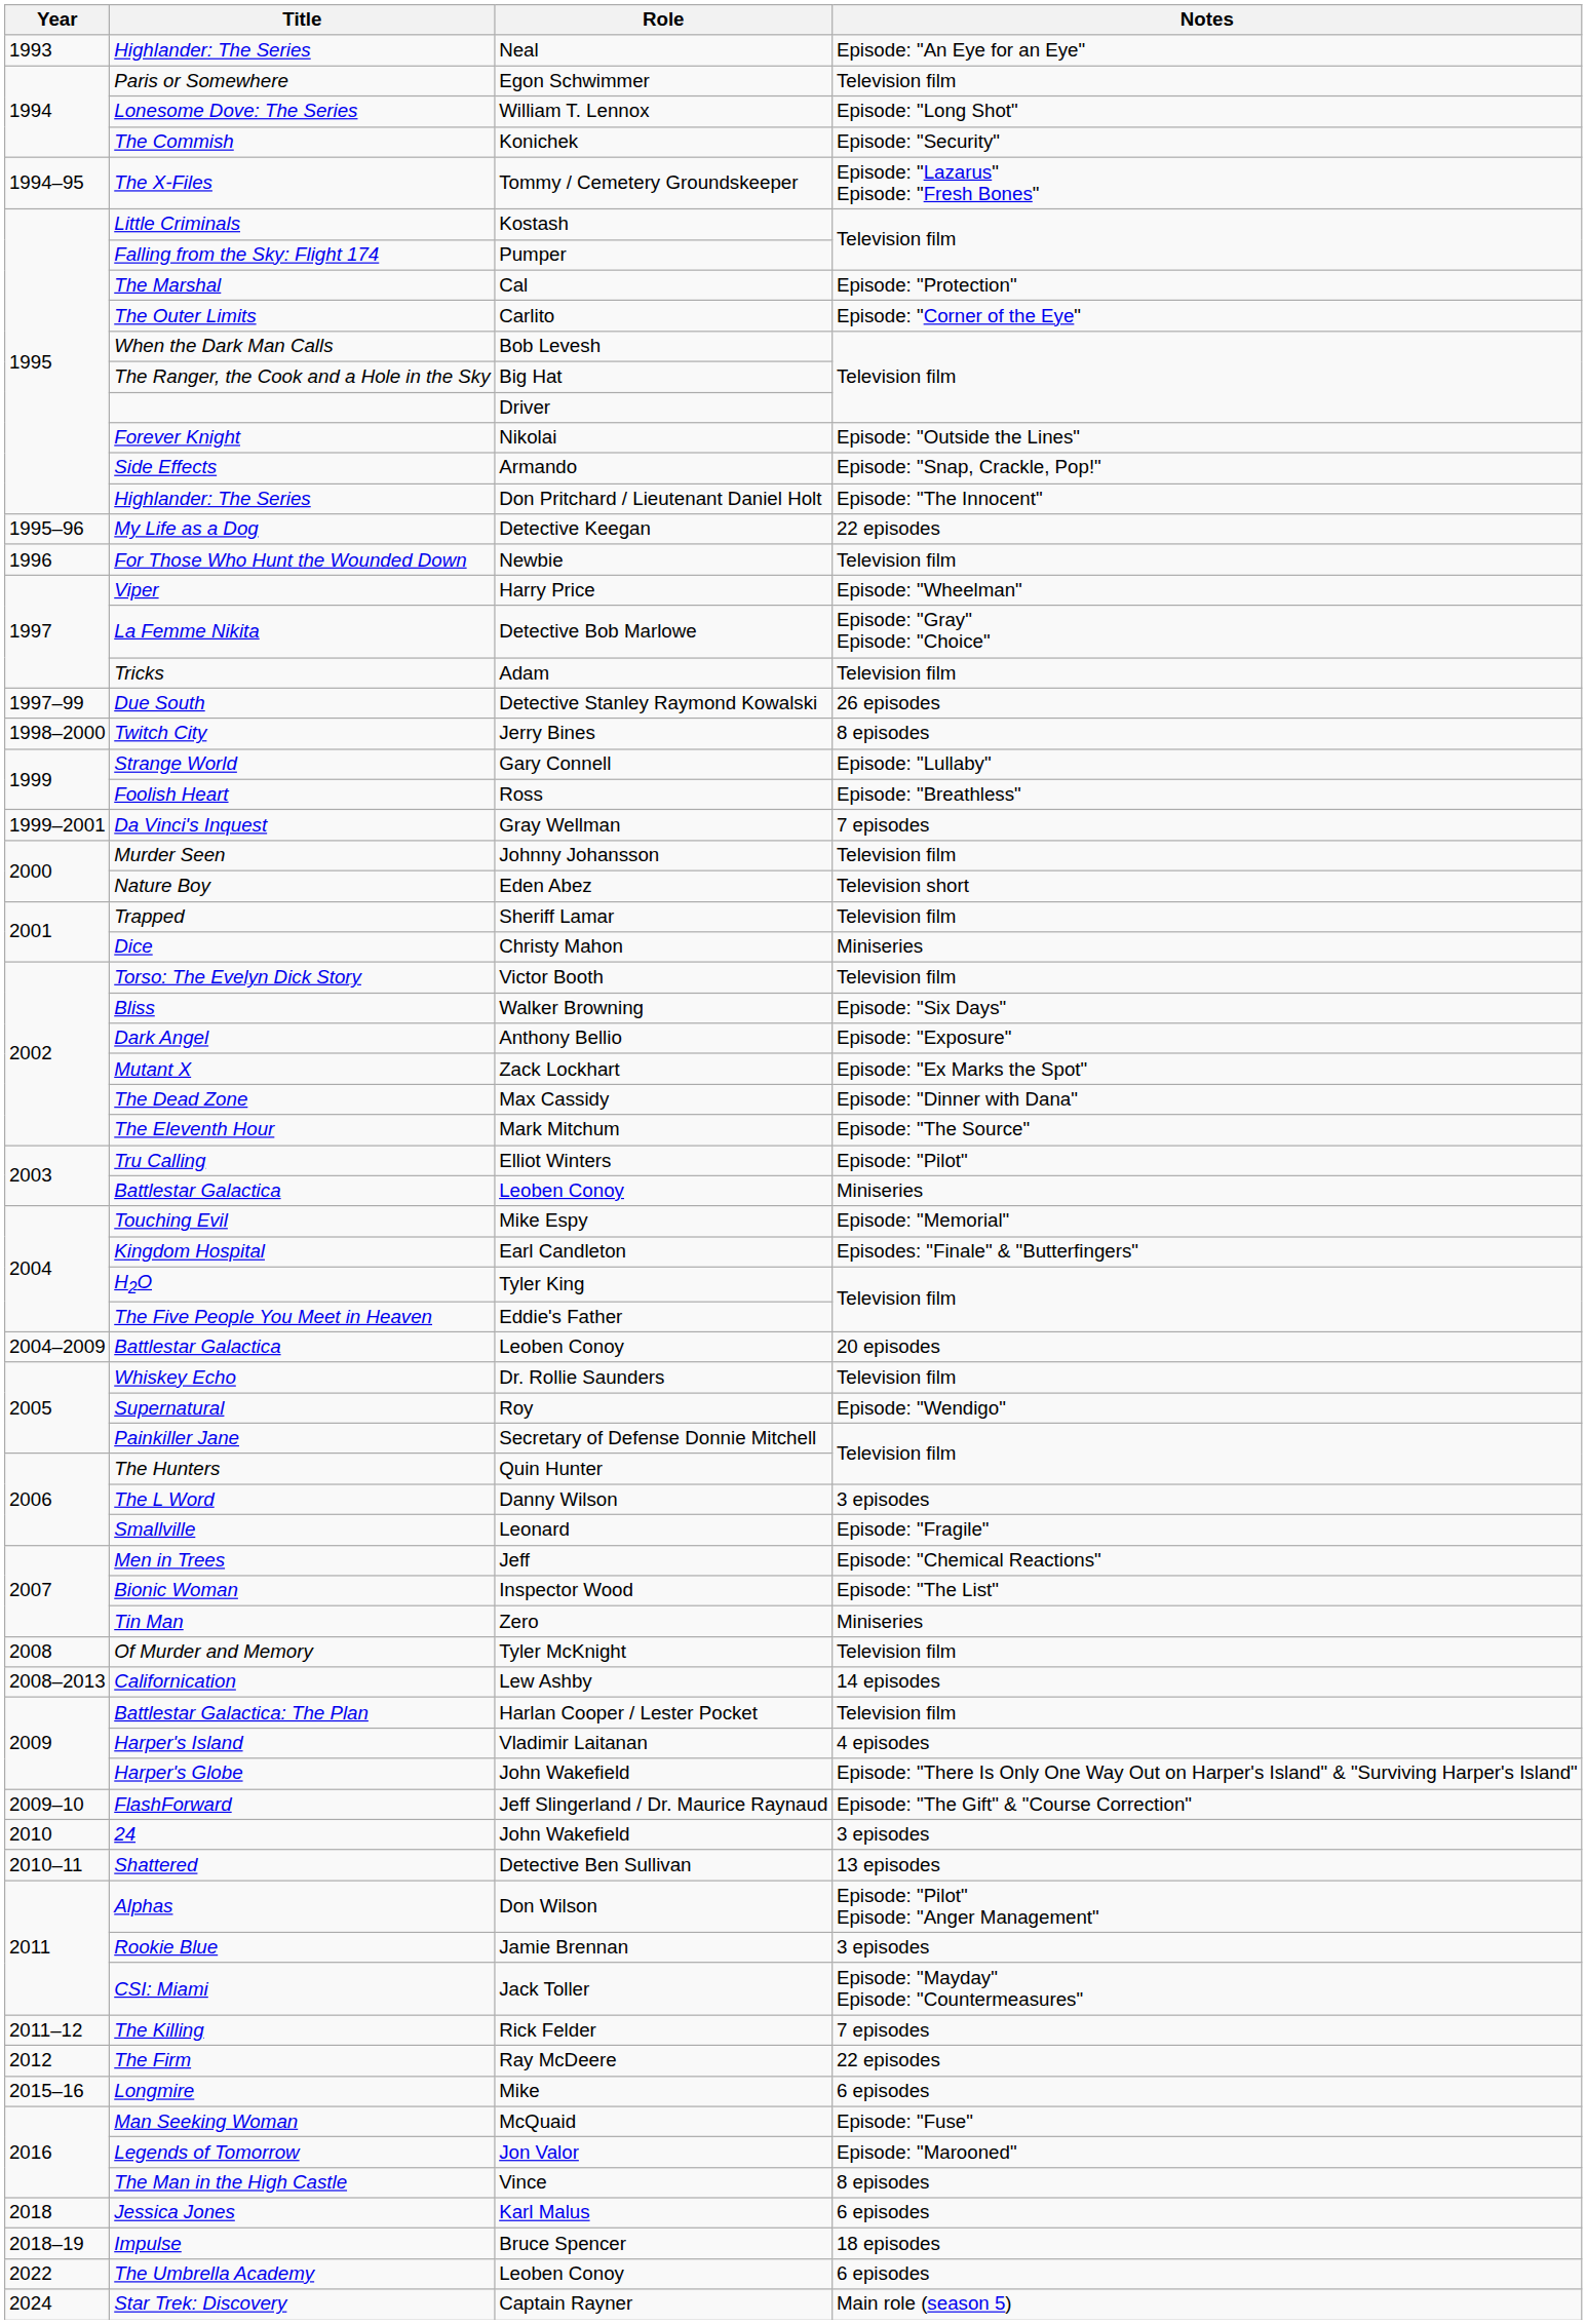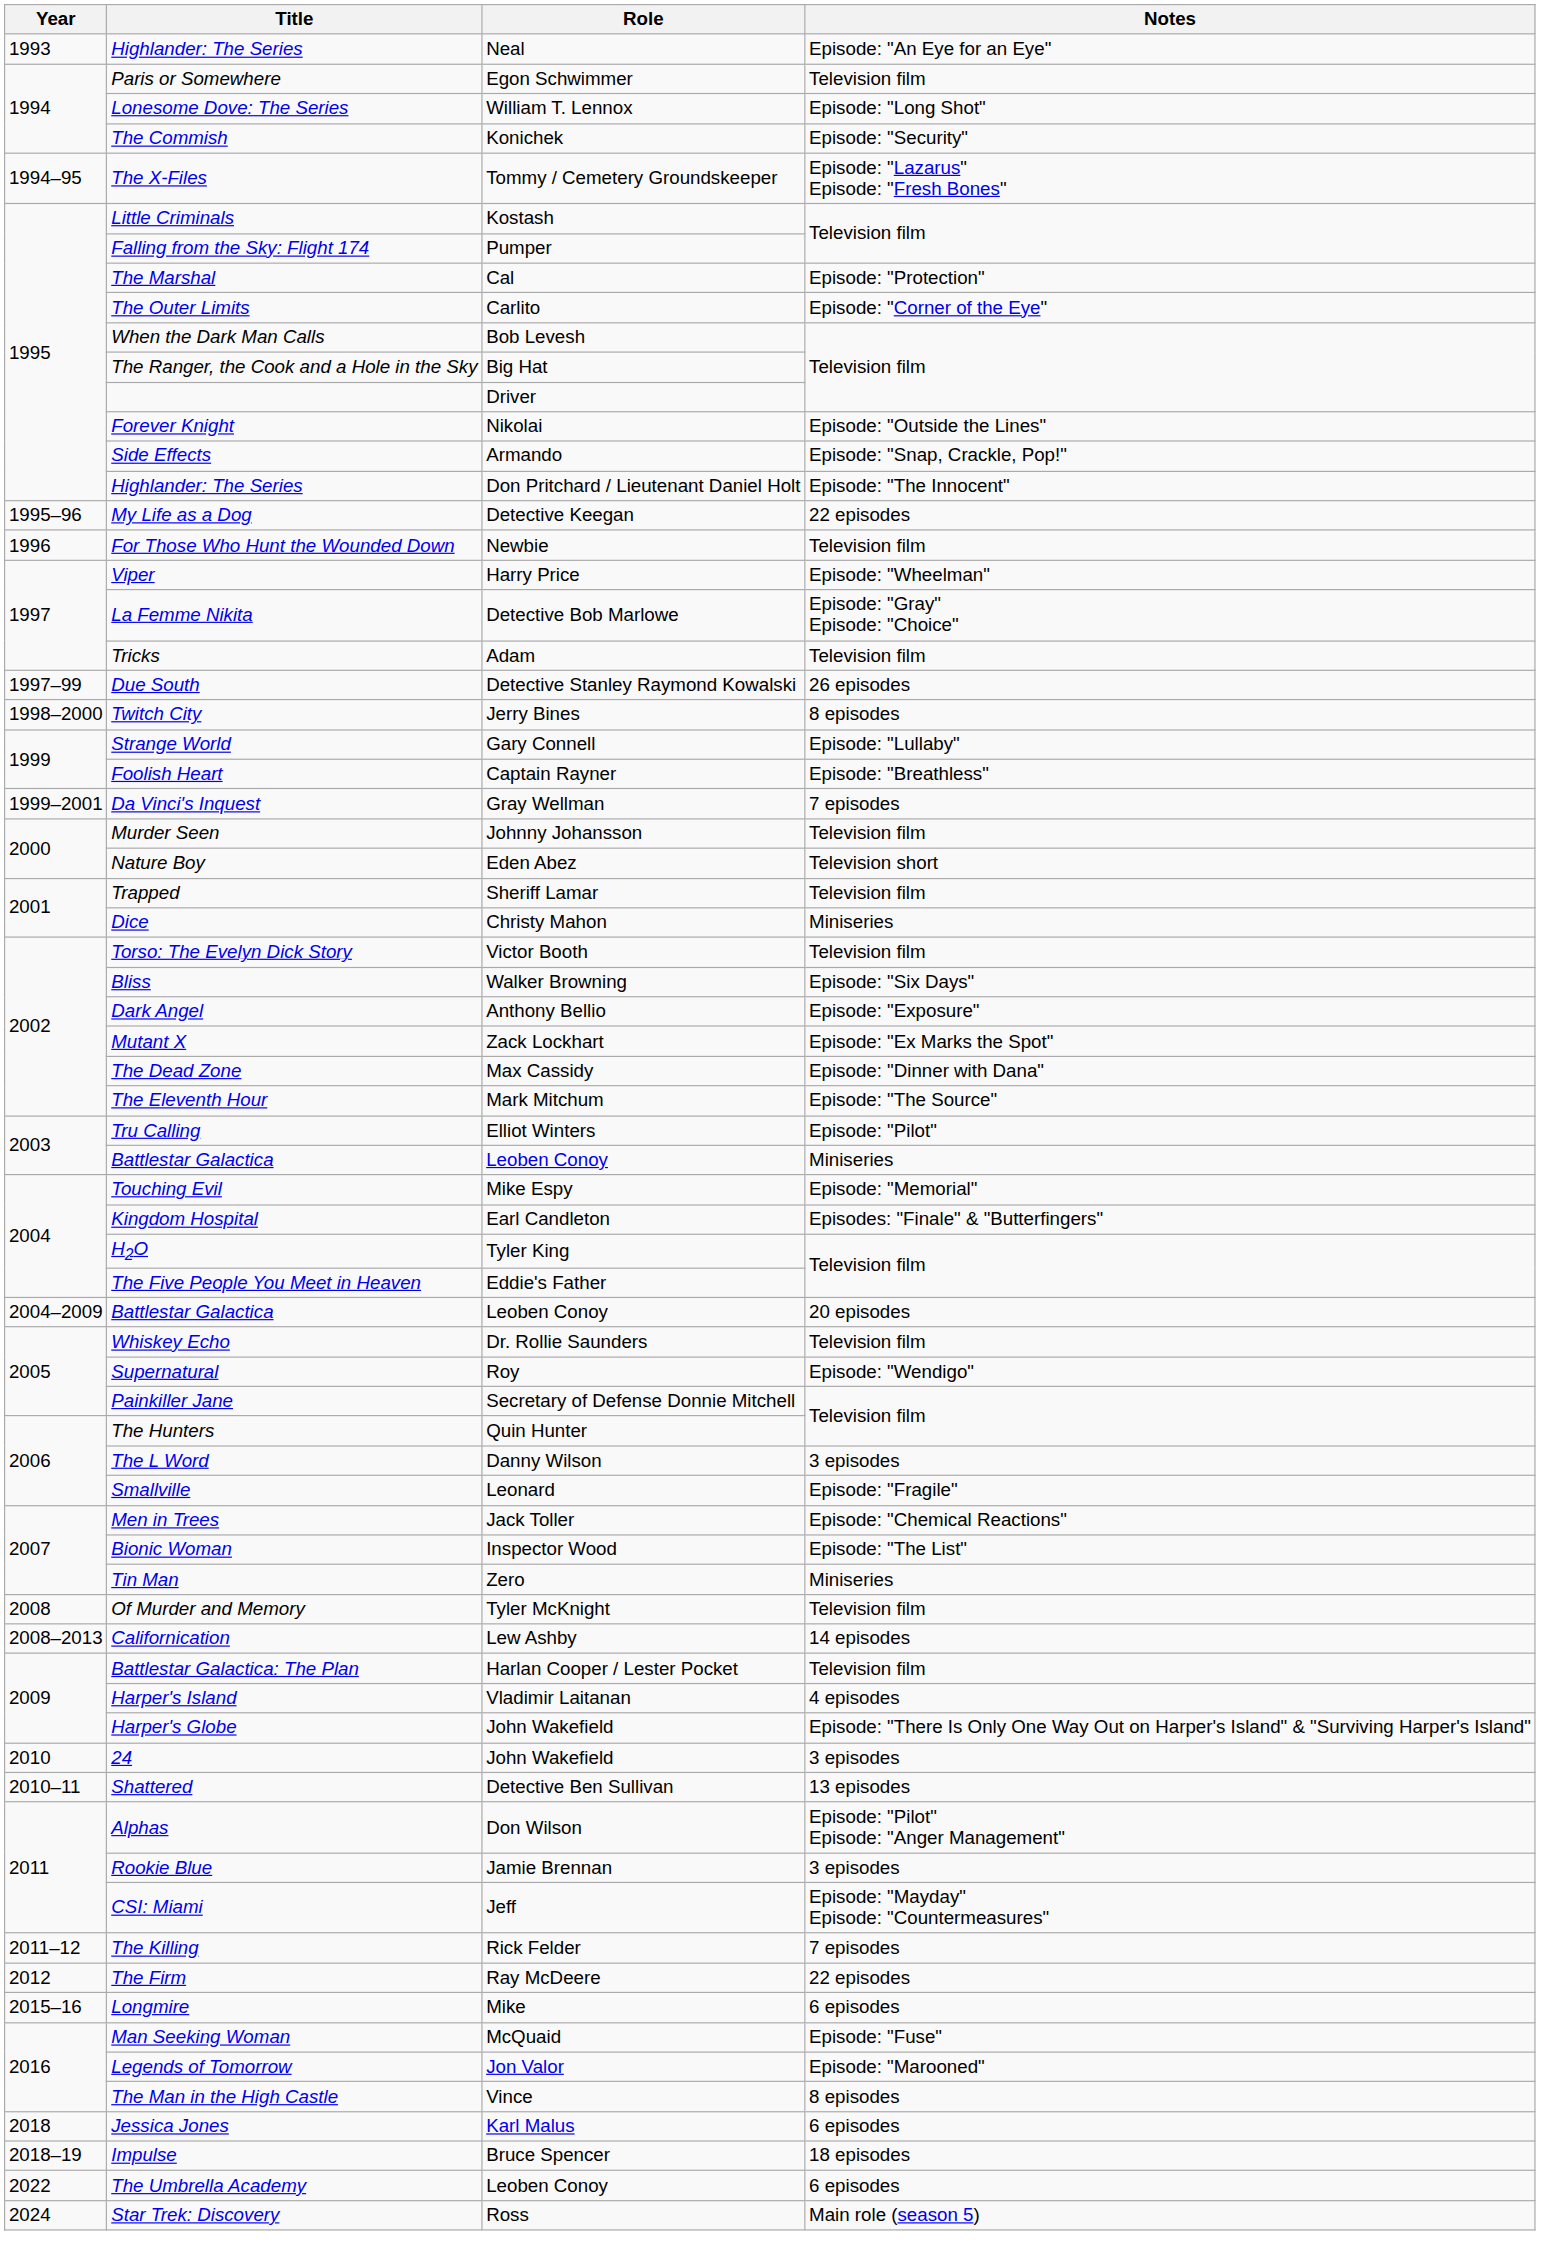Foolish Heart | Role: Ross -> Captain Rayner
Men in Trees | Role: Jeff -> Jack Toller
- row: 2009–10 | FlashForward | Jeff Slingerland / Dr. Maurice Raynaud | Episode: "The Gift" & "Course Correction"
CSI: Miami | Role: Jack Toller -> Jeff
Star Trek: Discovery | Role: Captain Rayner -> Ross
